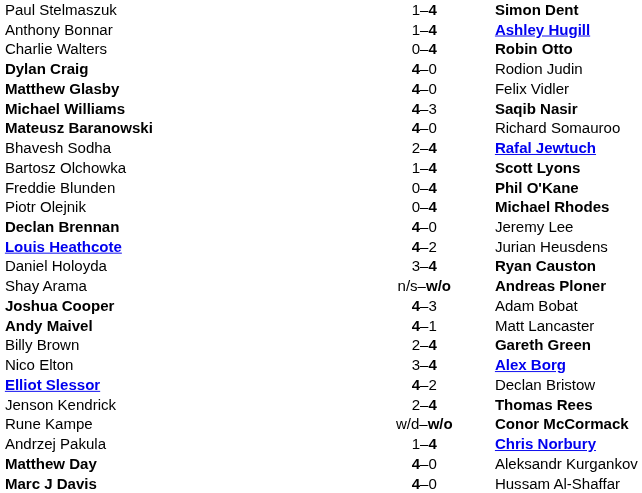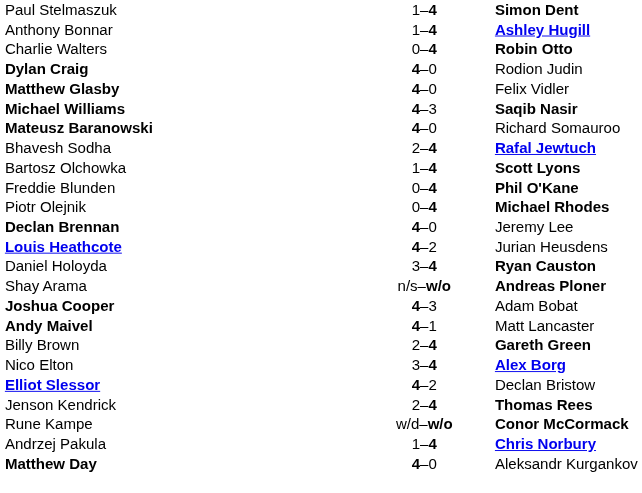- row: Marc J Davis | 4–0 | Hussam Al-Shaffar
